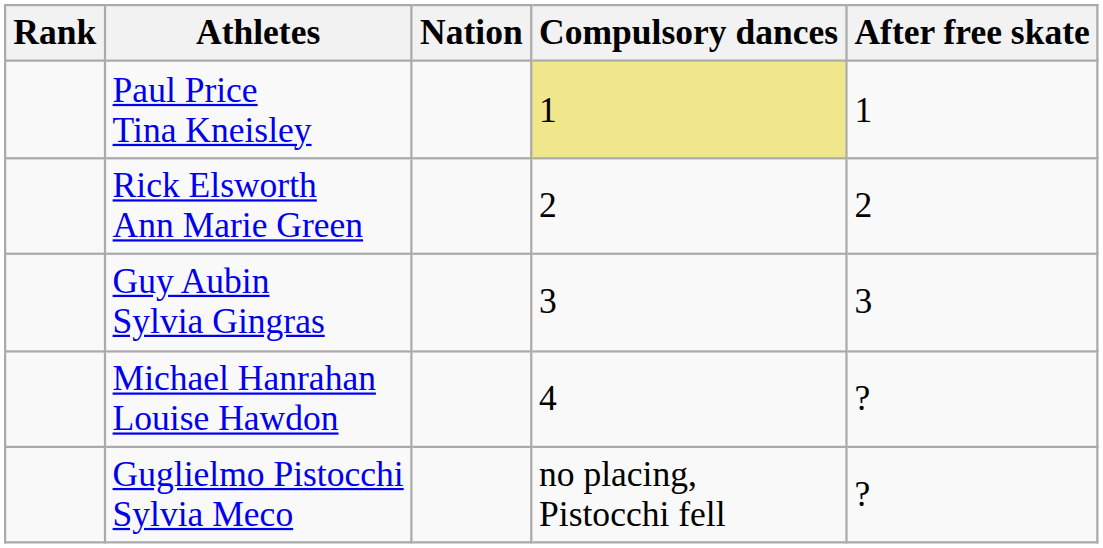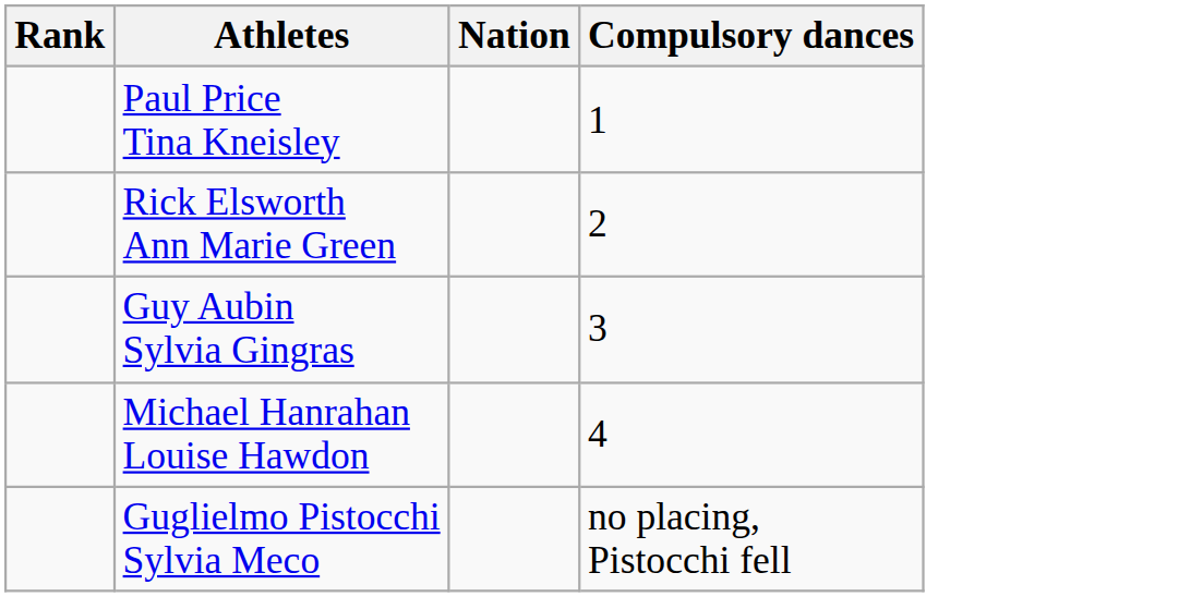- column: After free skate | 1 | 2 | 3 | ? | ?
Paul Price Tina Kneisley | Compulsory dances: khaki background -> no background
